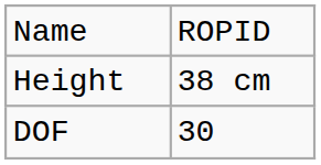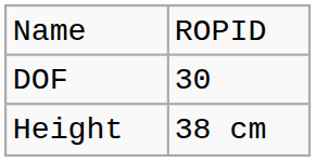rows swapped: Height <-> DOF
